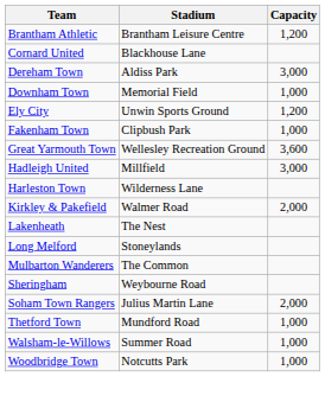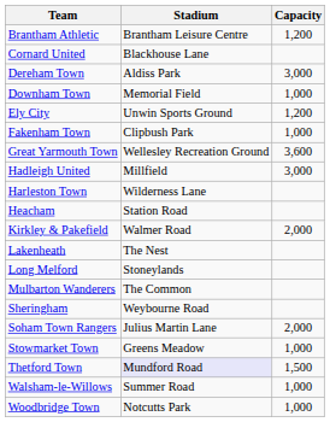+ row: Heacham | Station Road
+ row: Stowmarket Town | Greens Meadow | 1,000
Thetford Town | Stadium: no background -> lavender background
Thetford Town | Capacity: 1,000 -> 1,500
